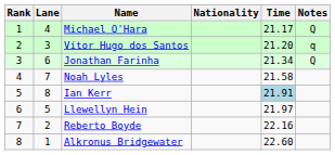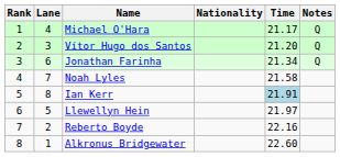Vítor Hugo dos Santos | Notes: q -> Q
